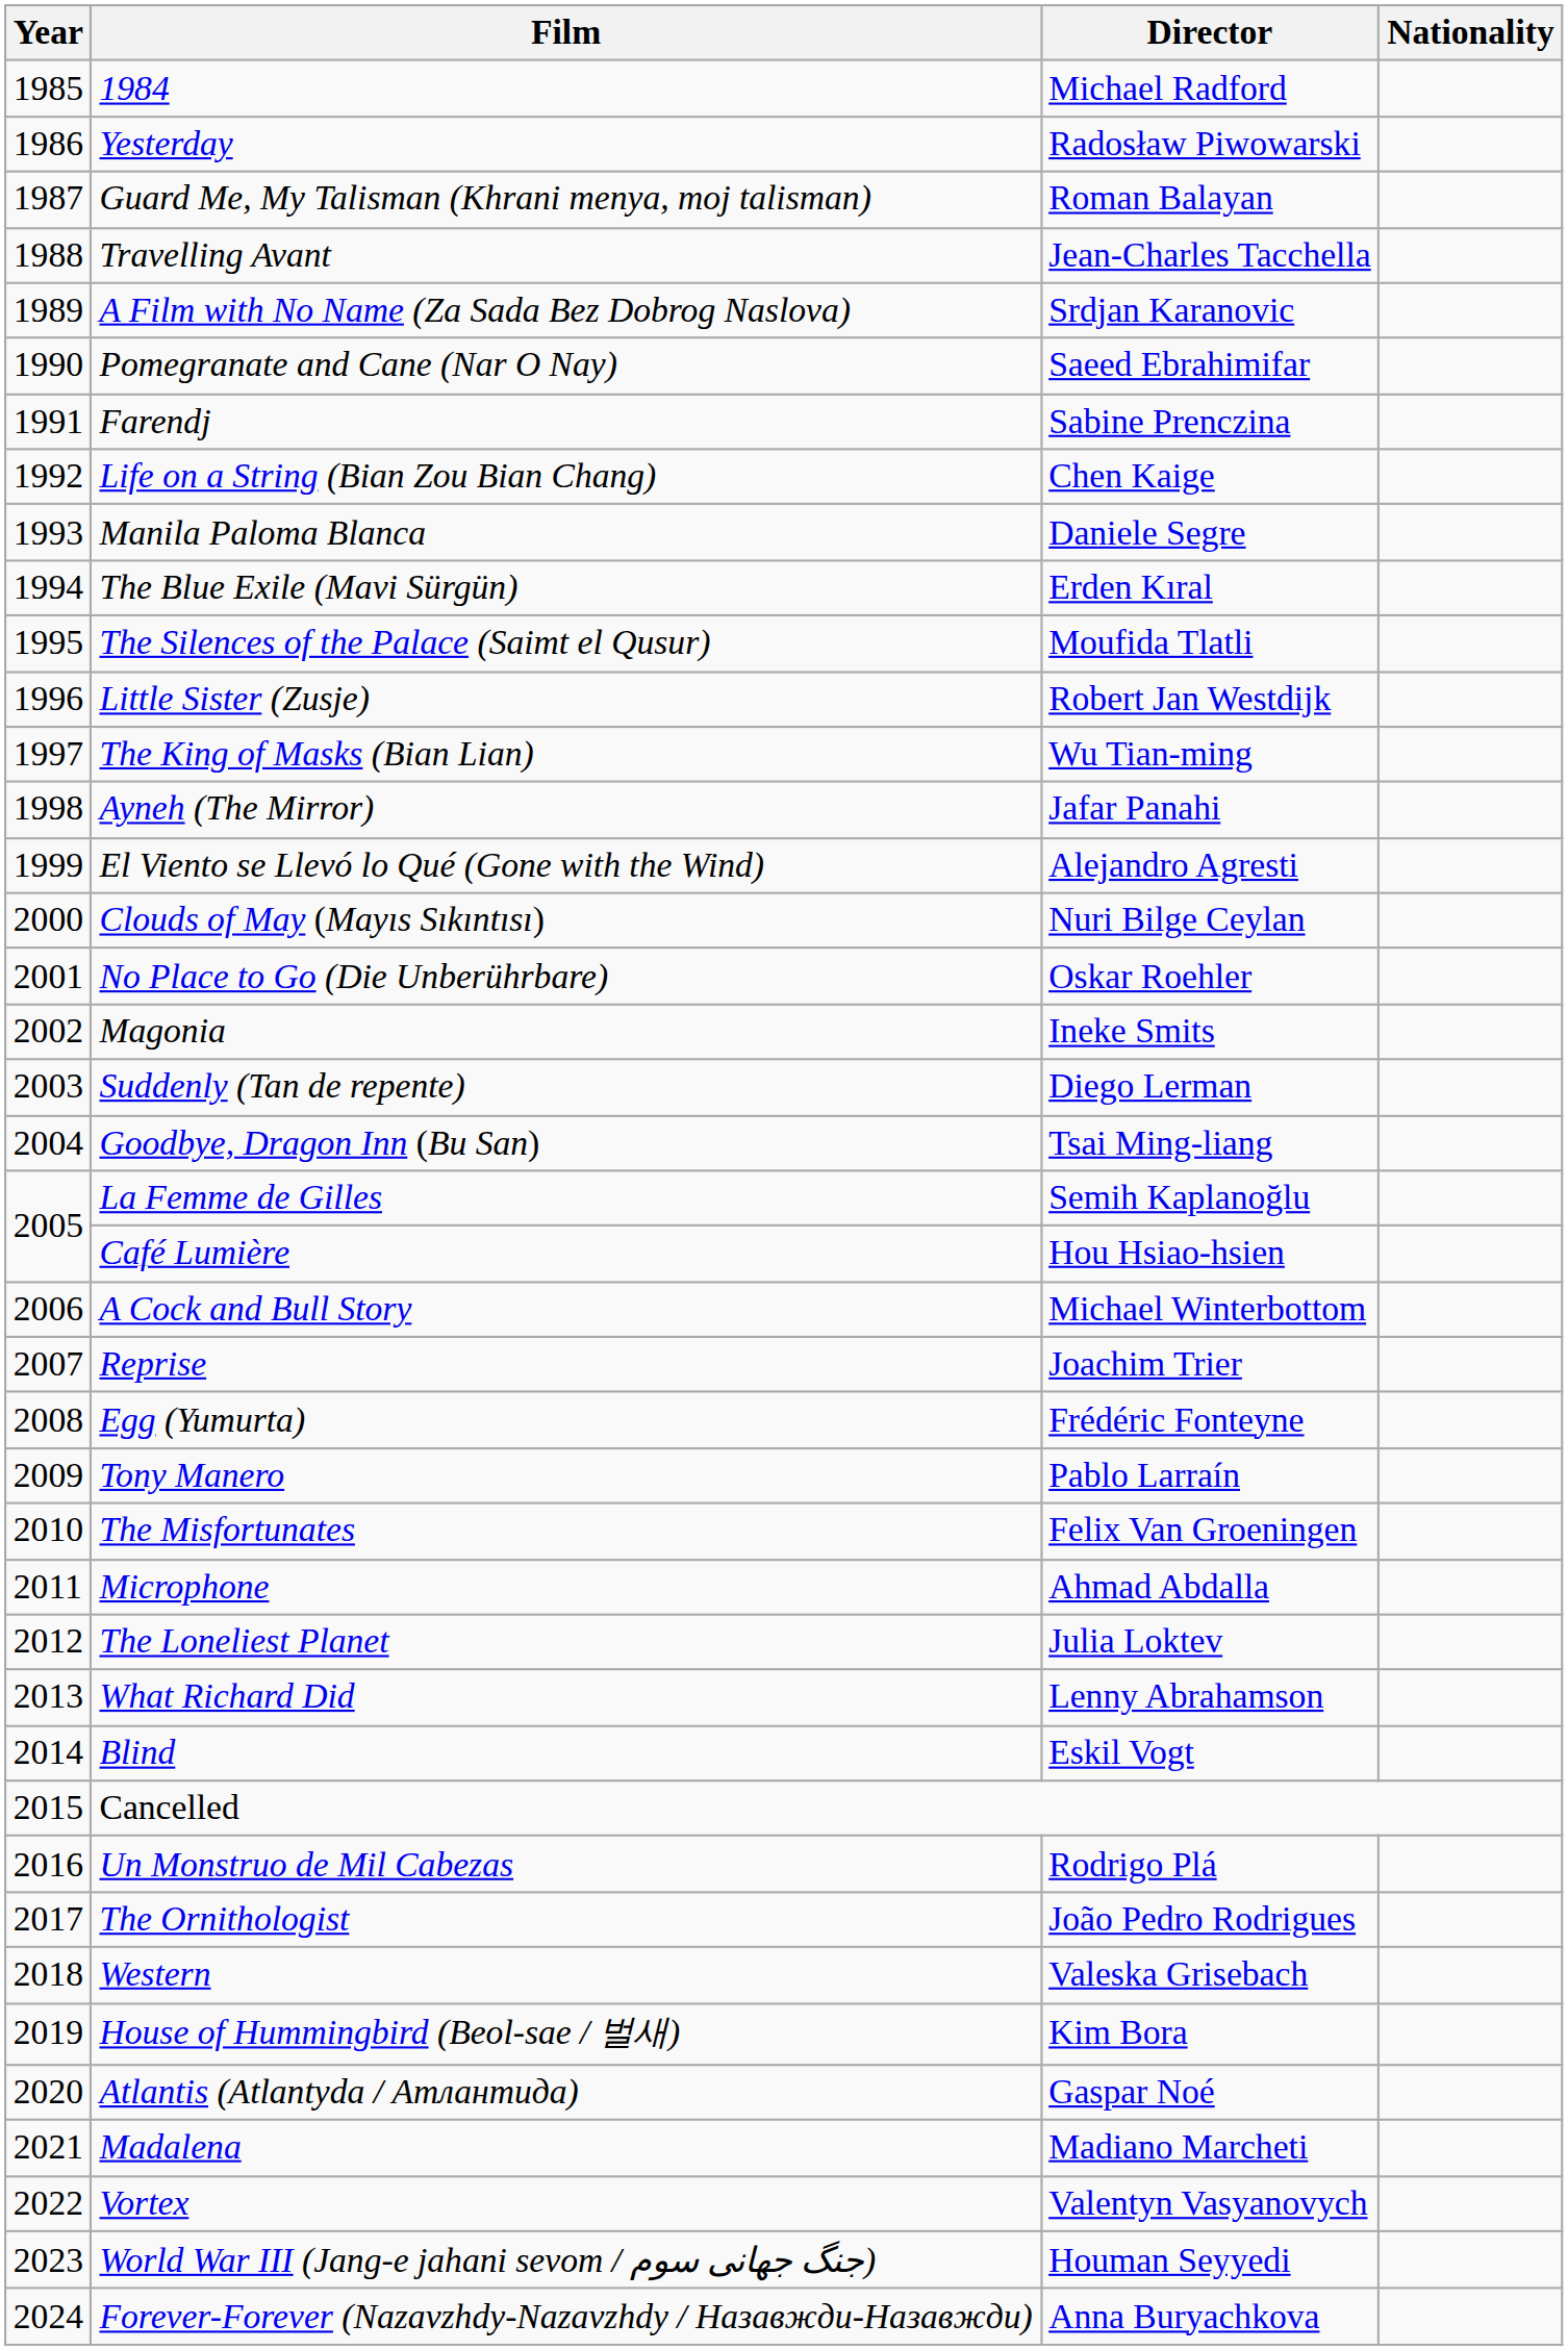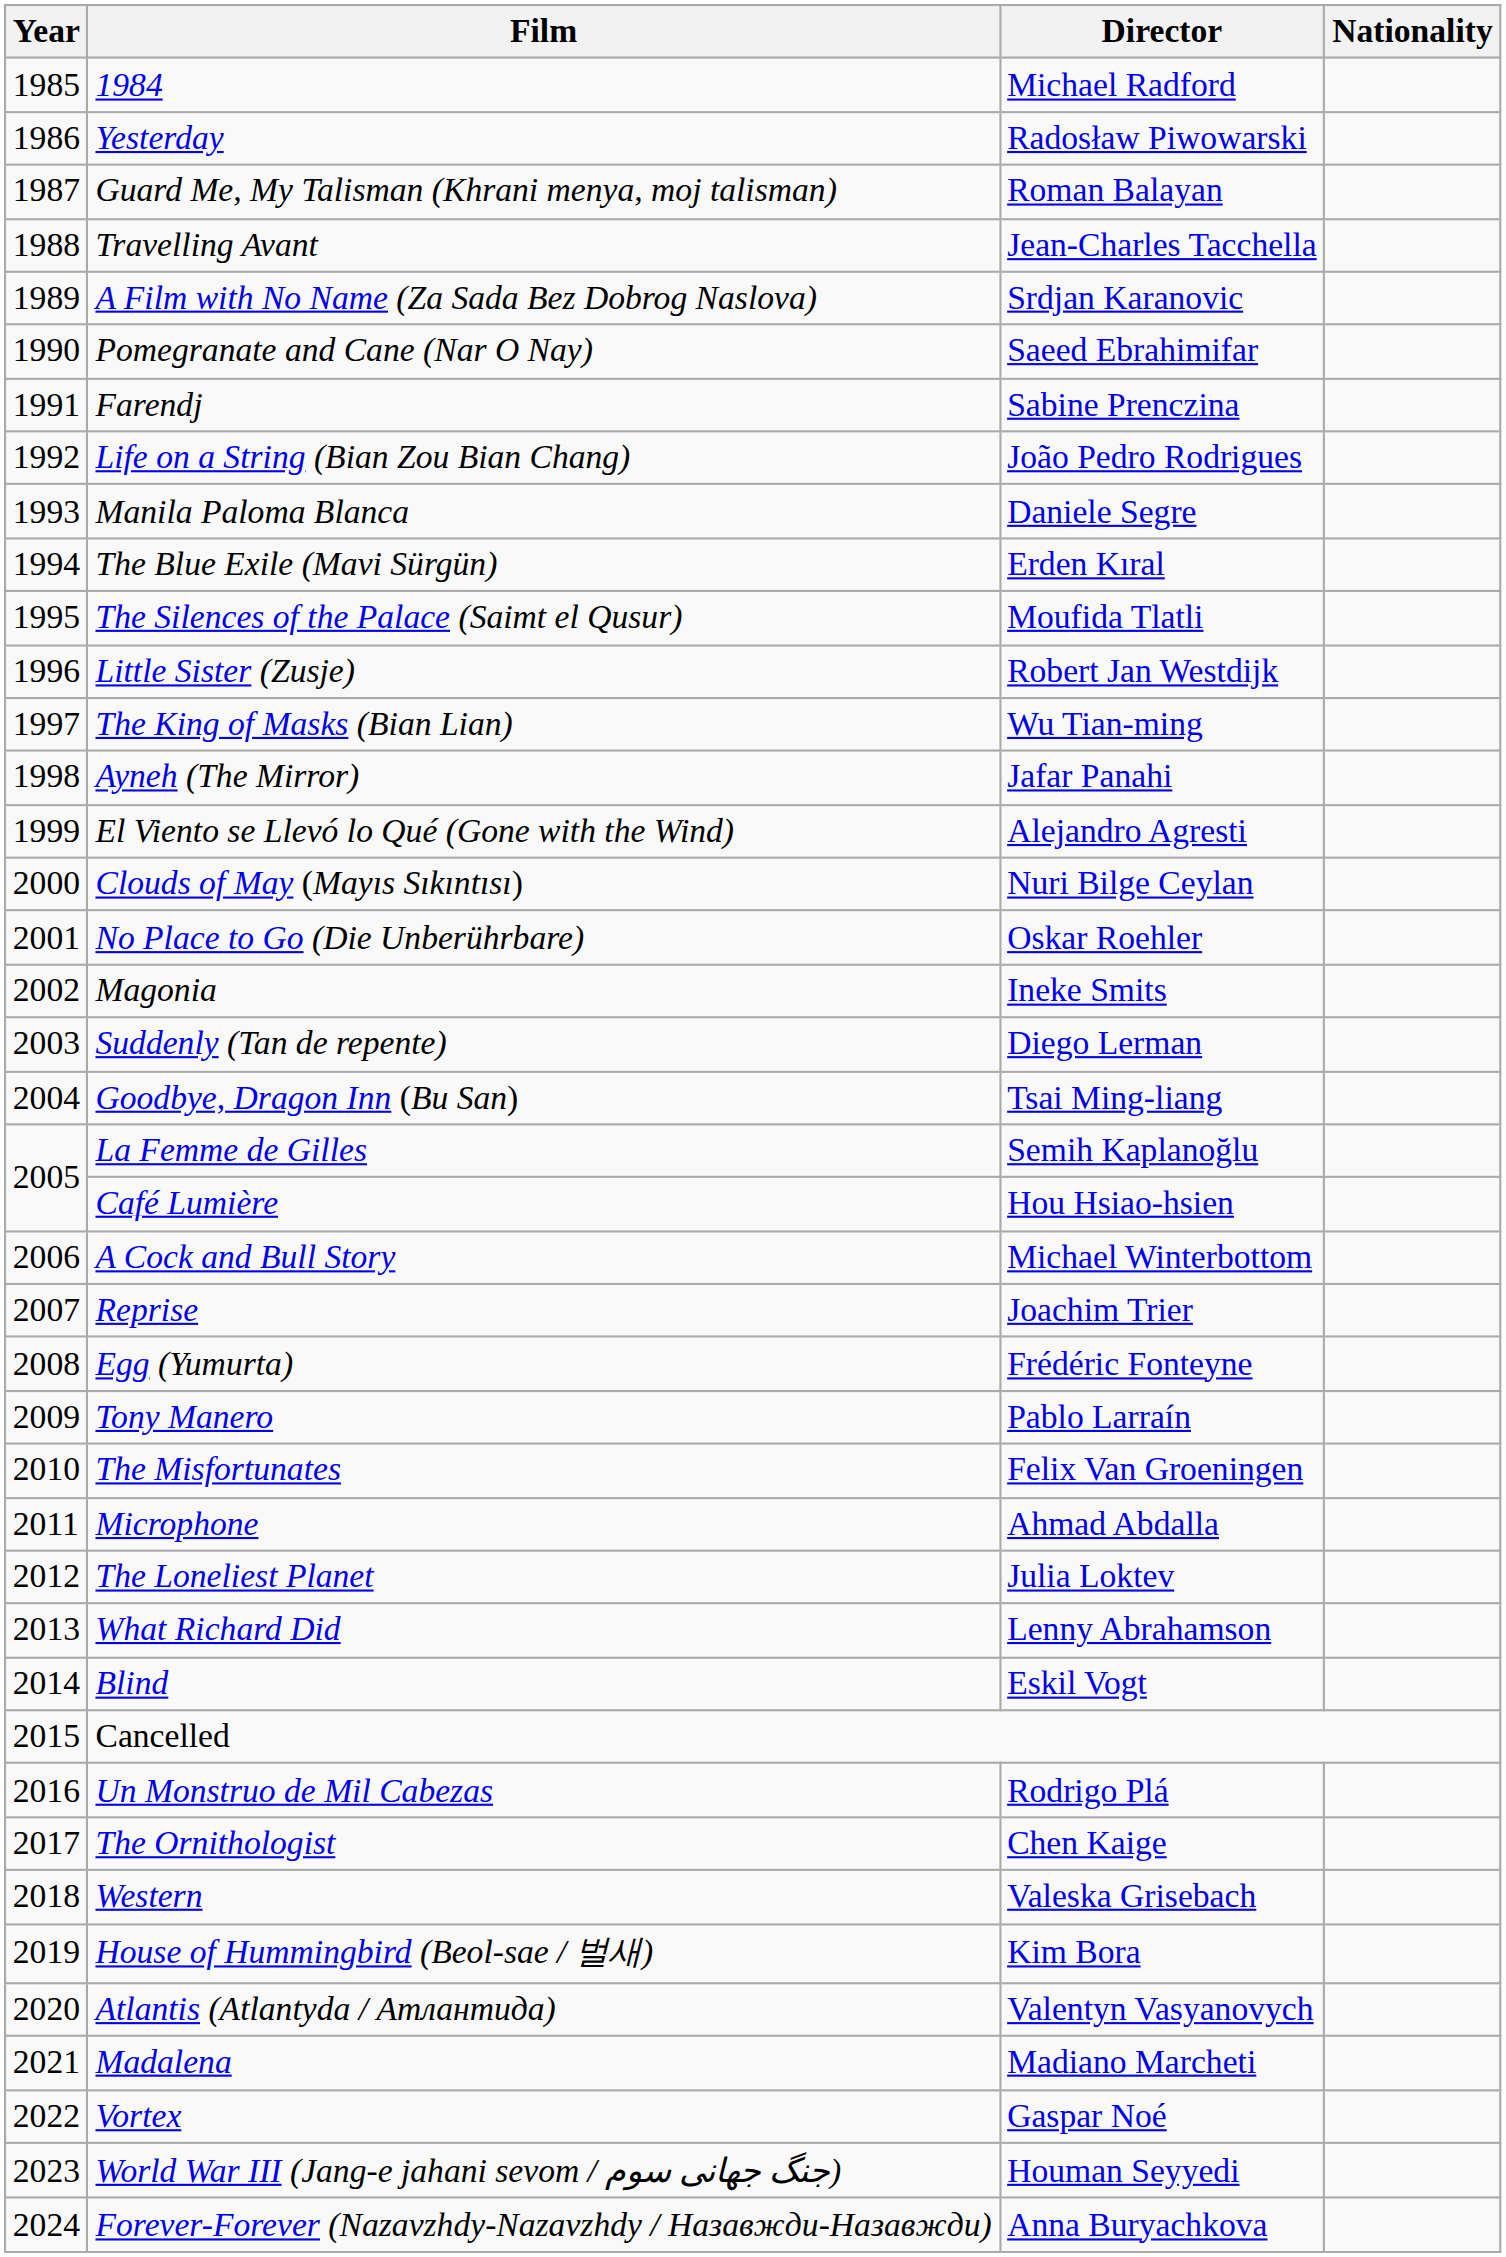Life on a String (Bian Zou Bian Chang) | Director: Chen Kaige -> João Pedro Rodrigues
The Ornithologist | Director: João Pedro Rodrigues -> Chen Kaige
Atlantis (Atlantyda / Атлантида) | Director: Gaspar Noé -> Valentyn Vasyanovych
Vortex | Director: Valentyn Vasyanovych -> Gaspar Noé
